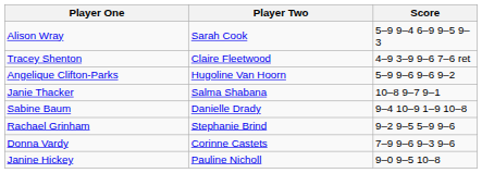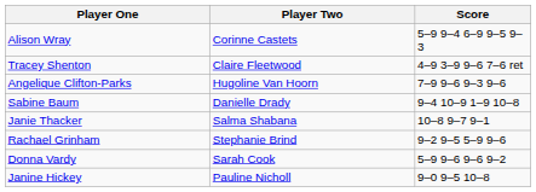Alison Wray | Player Two: Sarah Cook -> Corinne Castets
Angelique Clifton-Parks | Score: 5–9 9–6 9–6 9–2 -> 7–9 9–6 9–3 9–6
rows swapped: Janie Thacker <-> Sabine Baum
Donna Vardy | Player Two: Corinne Castets -> Sarah Cook
Donna Vardy | Score: 7–9 9–6 9–3 9–6 -> 5–9 9–6 9–6 9–2
